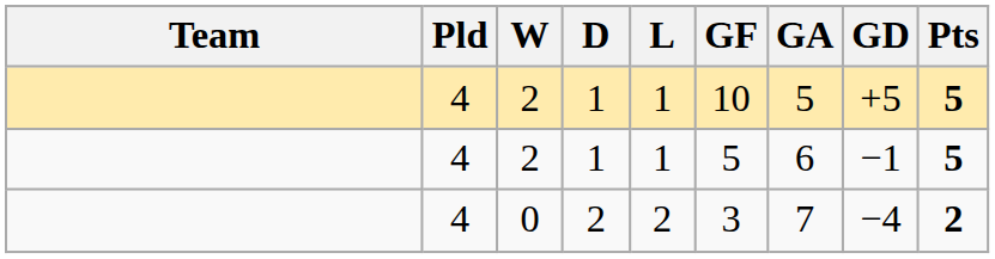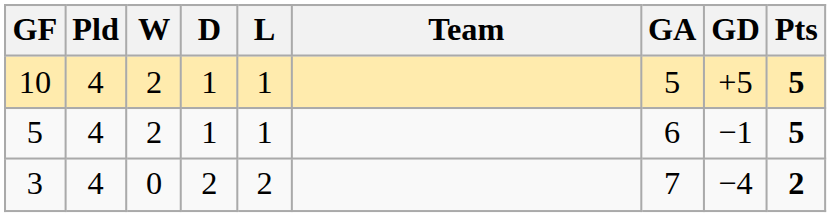columns swapped: Team <-> GF
